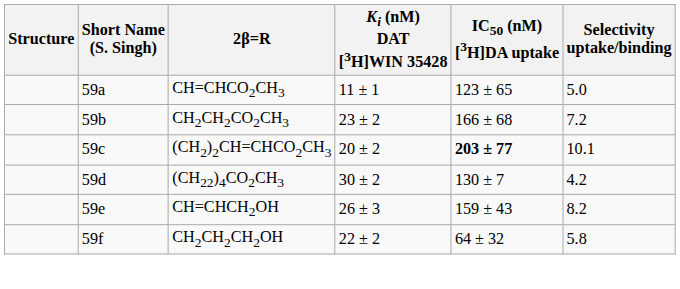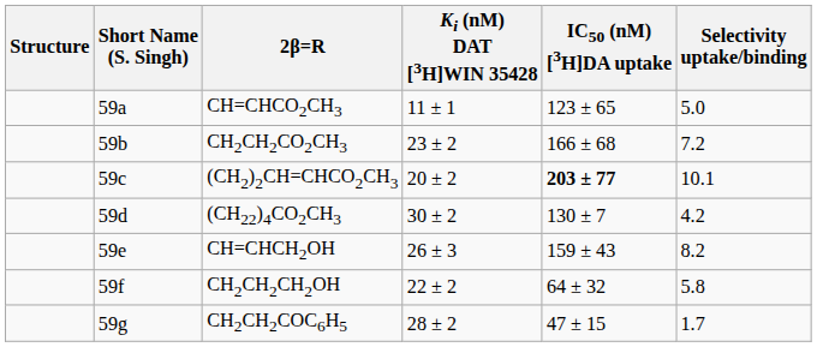+ row: 59g | CH2CH2COC6H5 | 28 ± 2 | 47 ± 15 | 1.7
